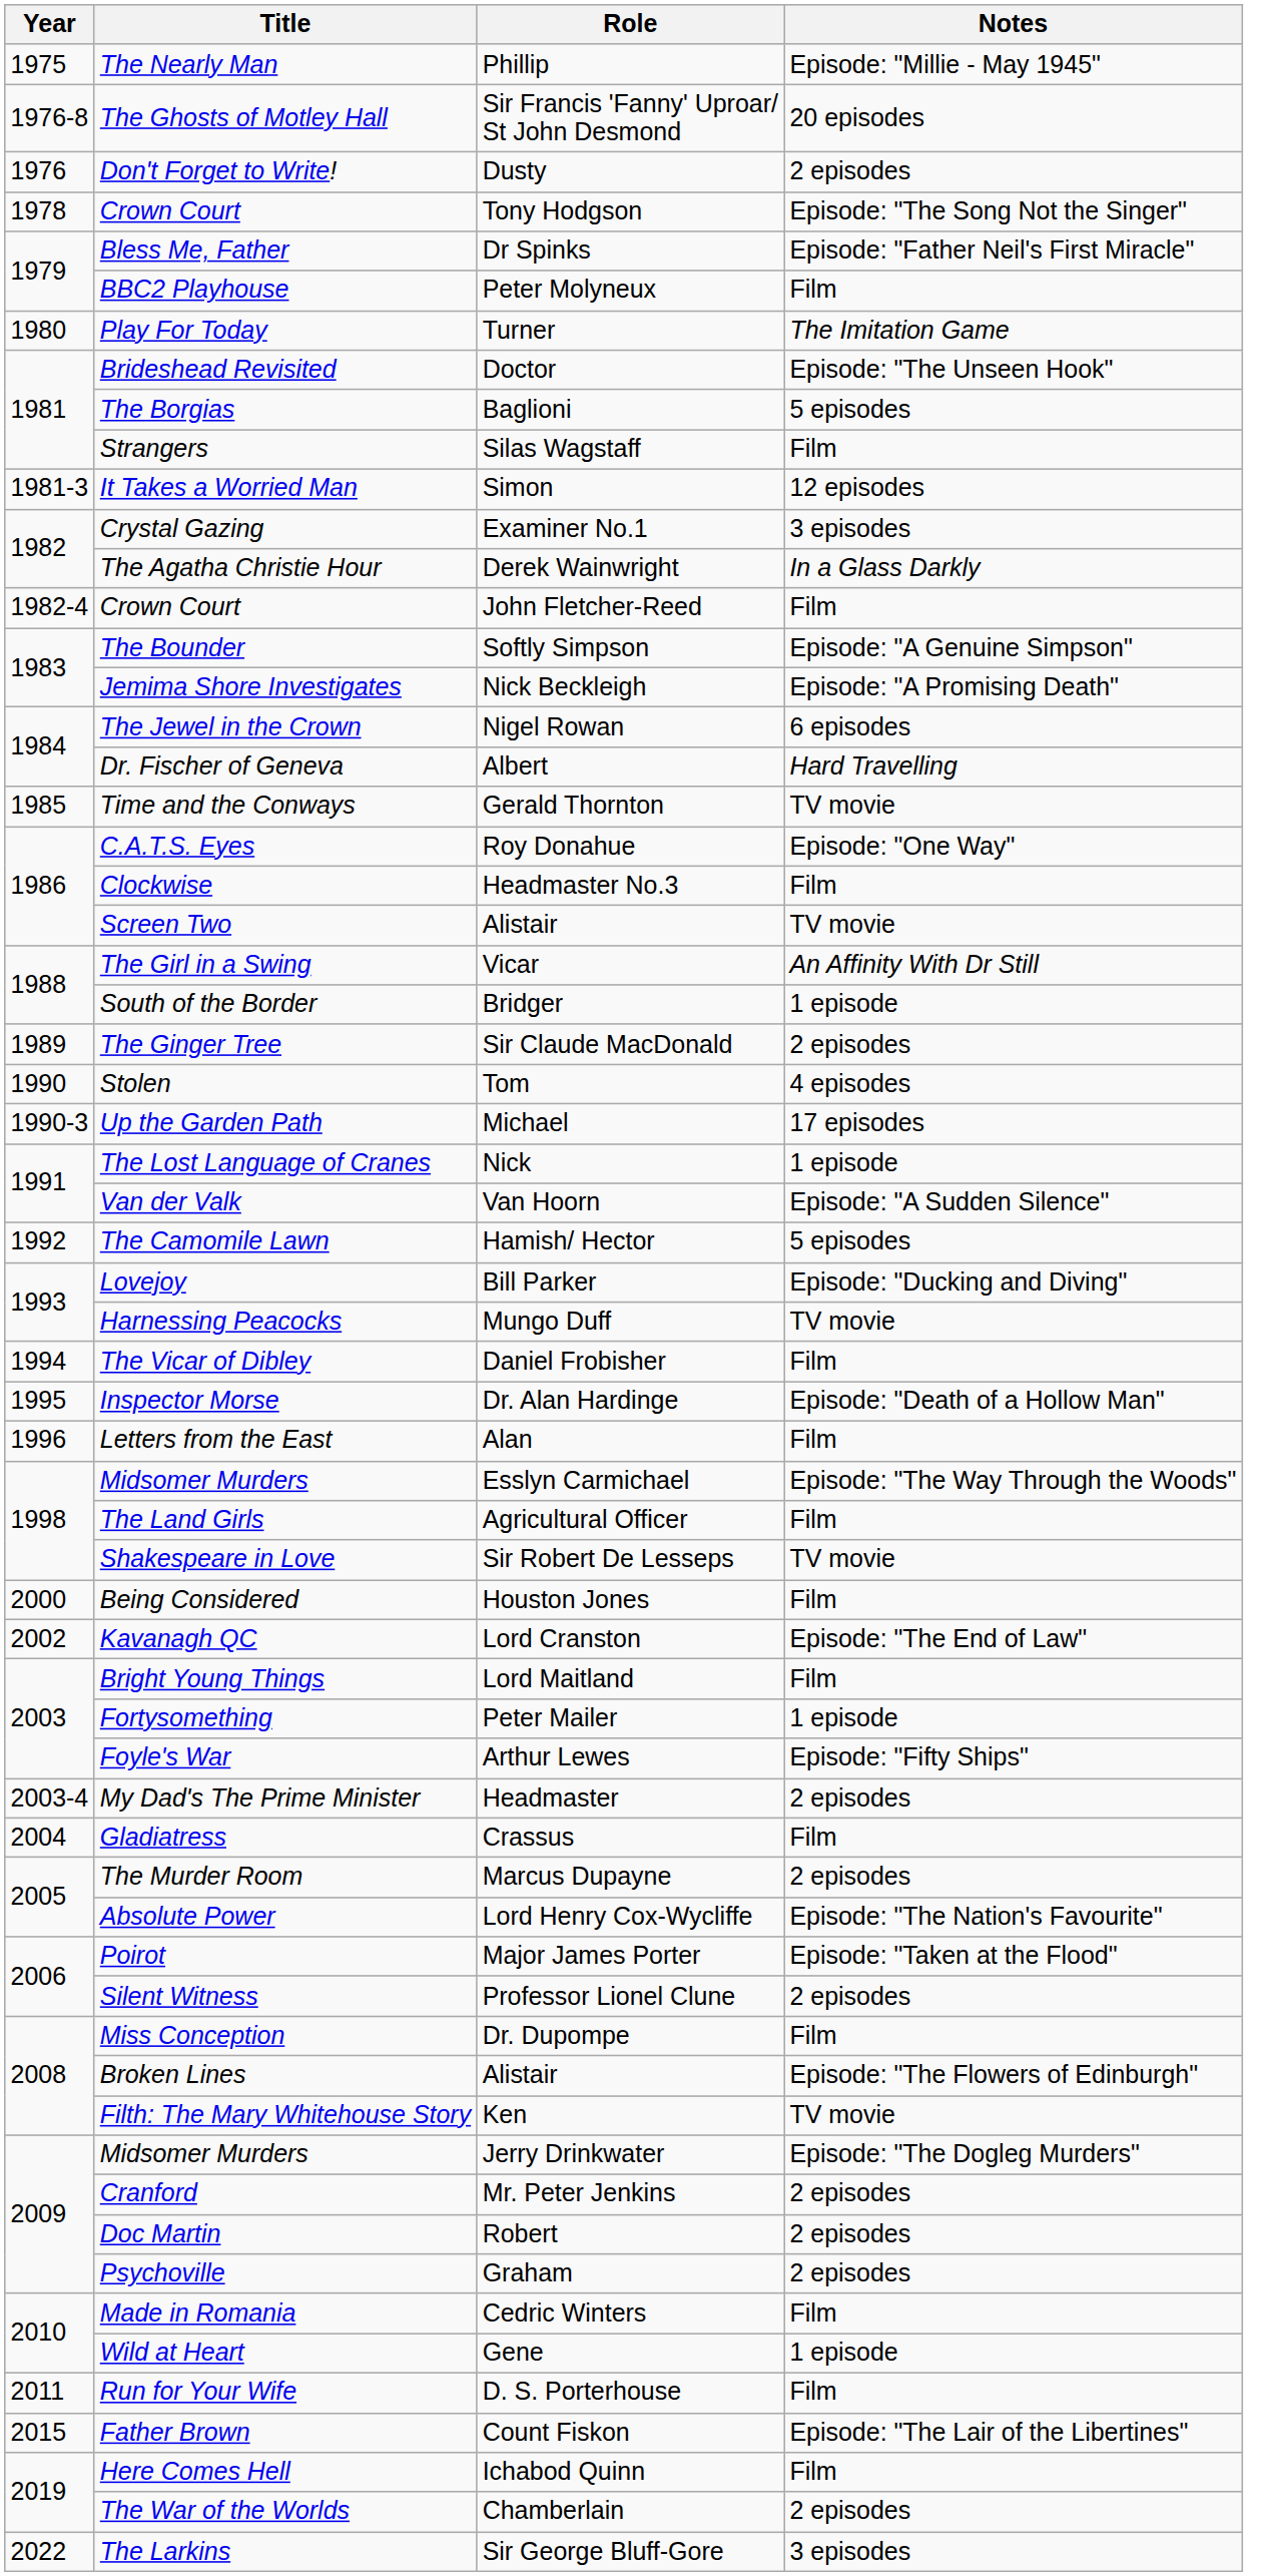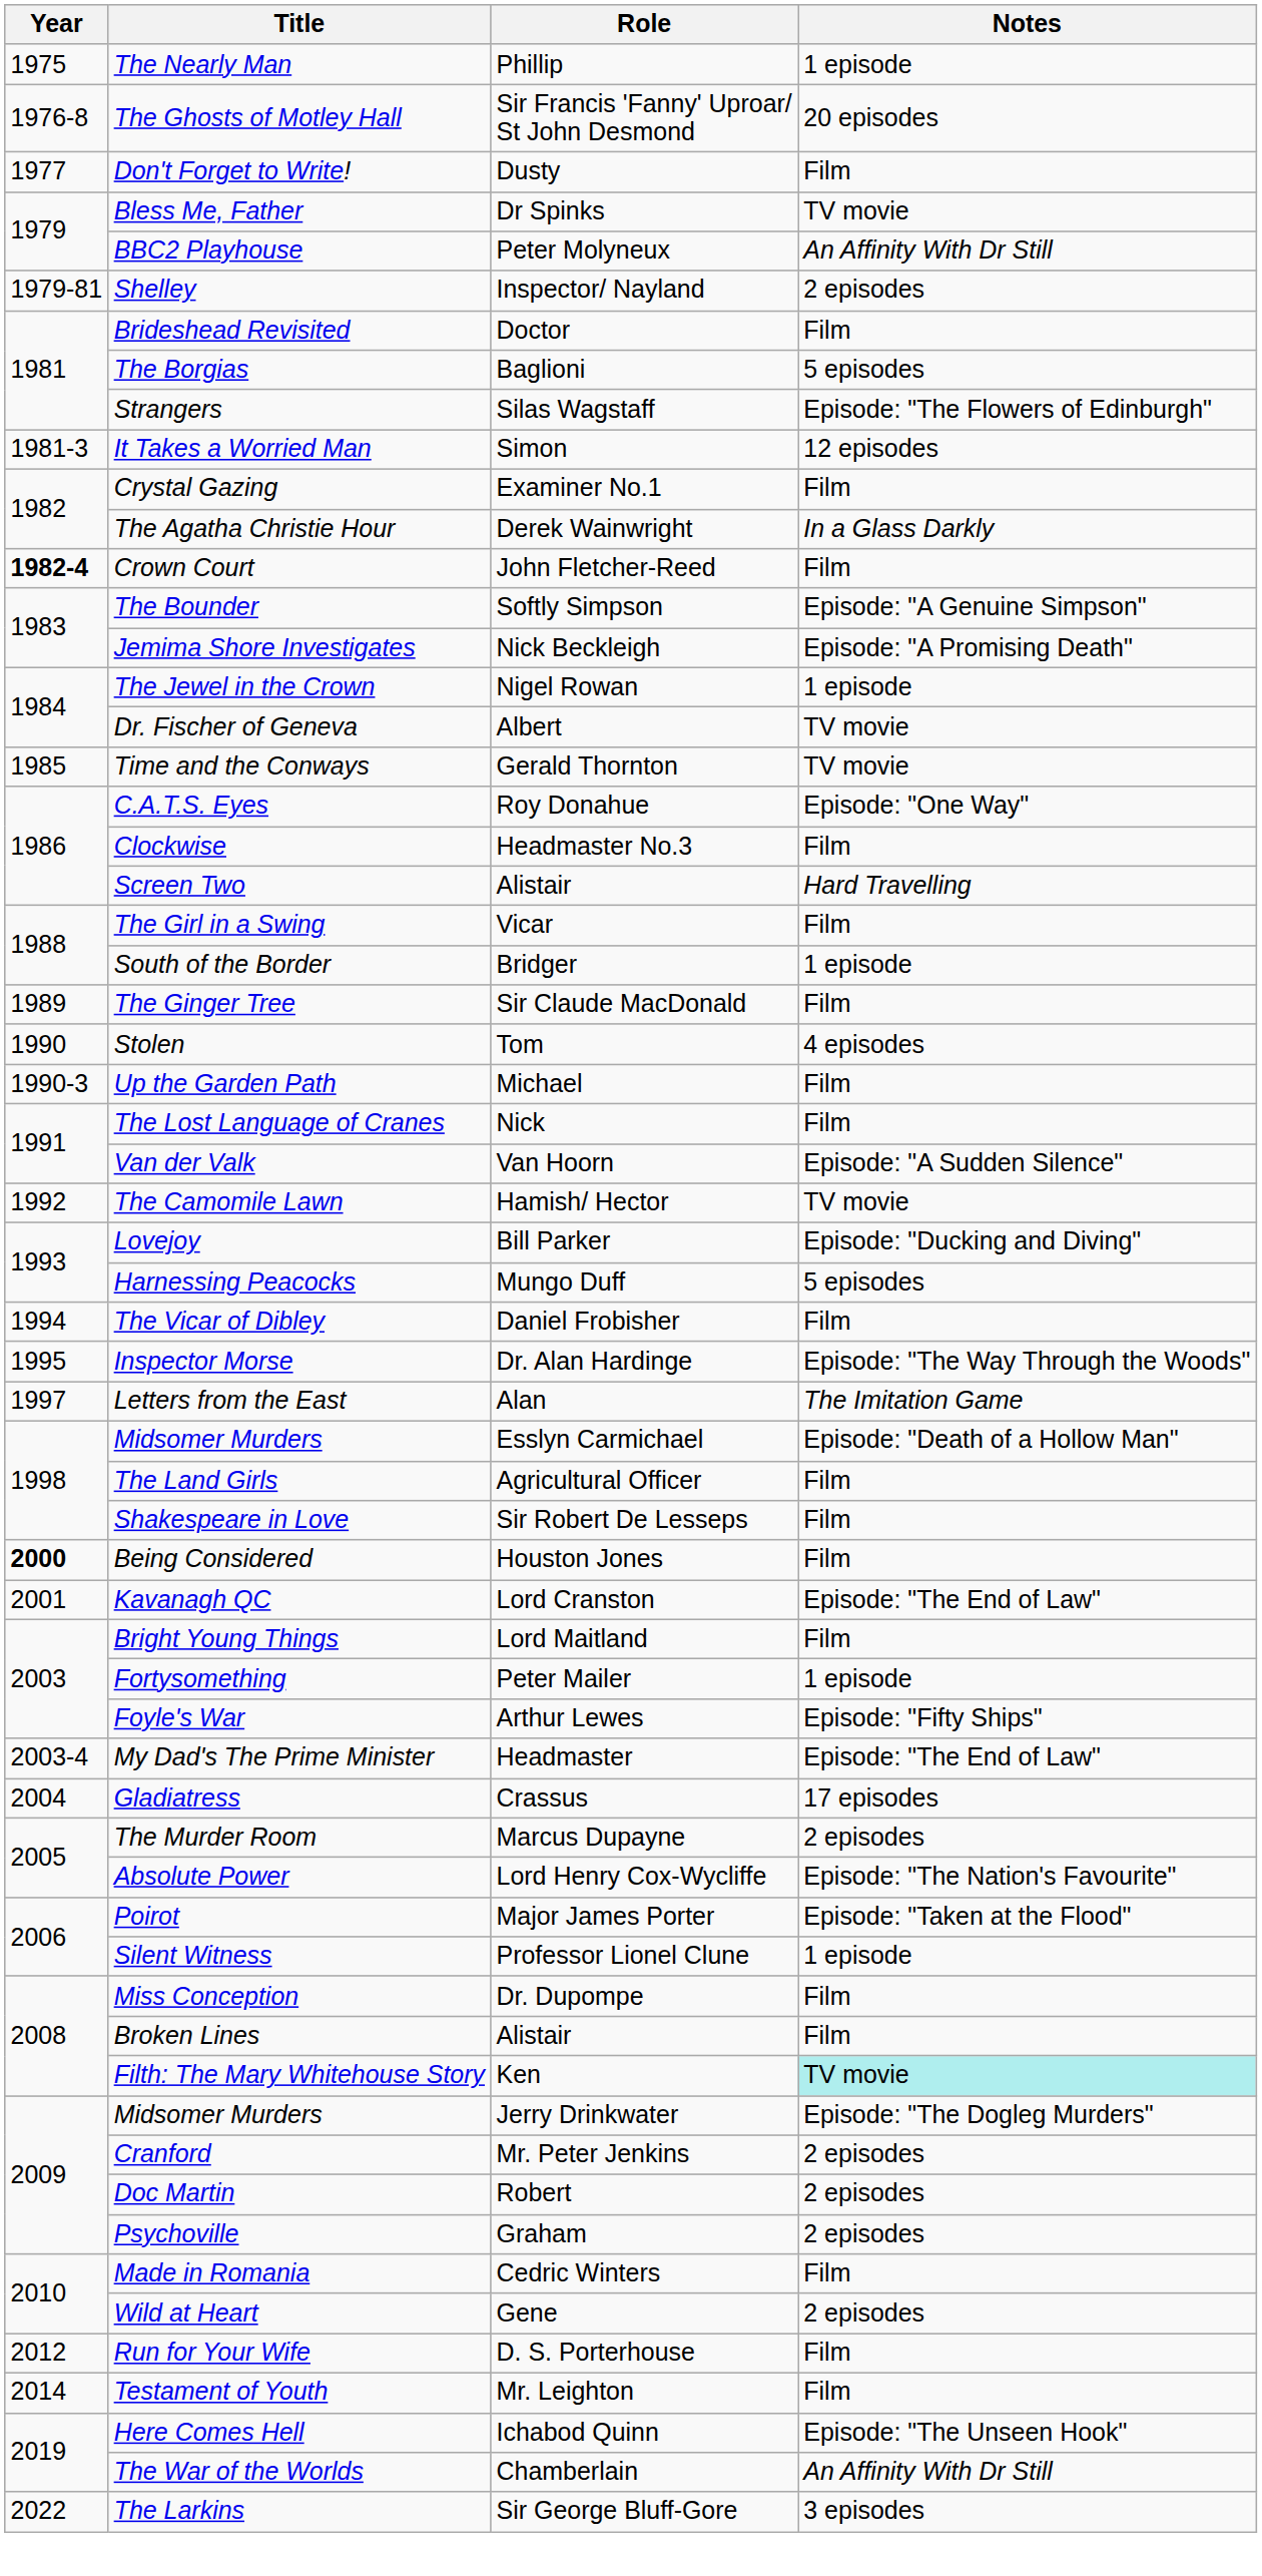Phillip | Notes: Episode: "Millie - May 1945" -> 1 episode
Dusty | Year: 1976 -> 1977
Dusty | Notes: 2 episodes -> Film
- row: 1978 | Crown Court | Tony Hodgson | Episode: "The Song Not the Singer"
Dr Spinks | Notes: Episode: "Father Neil's First Miracle" -> TV movie
Peter Molyneux | Notes: Film -> An Affinity With Dr Still
+ row: 1979-81 | Shelley | Inspector/ Nayland | 2 episodes
- row: 1980 | Play For Today | Turner | The Imitation Game
Doctor | Notes: Episode: "The Unseen Hook" -> Film
Silas Wagstaff | Notes: Film -> Episode: "The Flowers of Edinburgh"
Examiner No.1 | Notes: 3 episodes -> Film
John Fletcher-Reed | Year: normal -> bold
Nigel Rowan | Notes: 6 episodes -> 1 episode
Albert | Notes: Hard Travelling -> TV movie
Screen Two / Alistair | Notes: TV movie -> Hard Travelling
Vicar | Notes: An Affinity With Dr Still -> Film
Sir Claude MacDonald | Notes: 2 episodes -> Film
Michael | Notes: 17 episodes -> Film
Nick | Notes: 1 episode -> Film
Hamish/ Hector | Notes: 5 episodes -> TV movie
Mungo Duff | Notes: TV movie -> 5 episodes
Dr. Alan Hardinge | Notes: Episode: "Death of a Hollow Man" -> Episode: "The Way Through the Woods"
Alan | Year: 1996 -> 1997
Alan | Notes: Film -> The Imitation Game
Esslyn Carmichael | Notes: Episode: "The Way Through the Woods" -> Episode: "Death of a Hollow Man"
Sir Robert De Lesseps | Notes: TV movie -> Film
Houston Jones | Year: normal -> bold
Lord Cranston | Year: 2002 -> 2001
Headmaster | Notes: 2 episodes -> Episode: "The End of Law"
Crassus | Notes: Film -> 17 episodes
Professor Lionel Clune | Notes: 2 episodes -> 1 episode
Broken Lines / Alistair | Notes: Episode: "The Flowers of Edinburgh" -> Film
Ken | Notes: no background -> paleturquoise background
Gene | Notes: 1 episode -> 2 episodes
D. S. Porterhouse | Year: 2011 -> 2012
+ row: 2014 | Testament of Youth | Mr. Leighton | Film
- row: 2015 | Father Brown | Count Fiskon | Episode: "The Lair of the Libertines"
Ichabod Quinn | Notes: Film -> Episode: "The Unseen Hook"
Chamberlain | Notes: 2 episodes -> An Affinity With Dr Still
